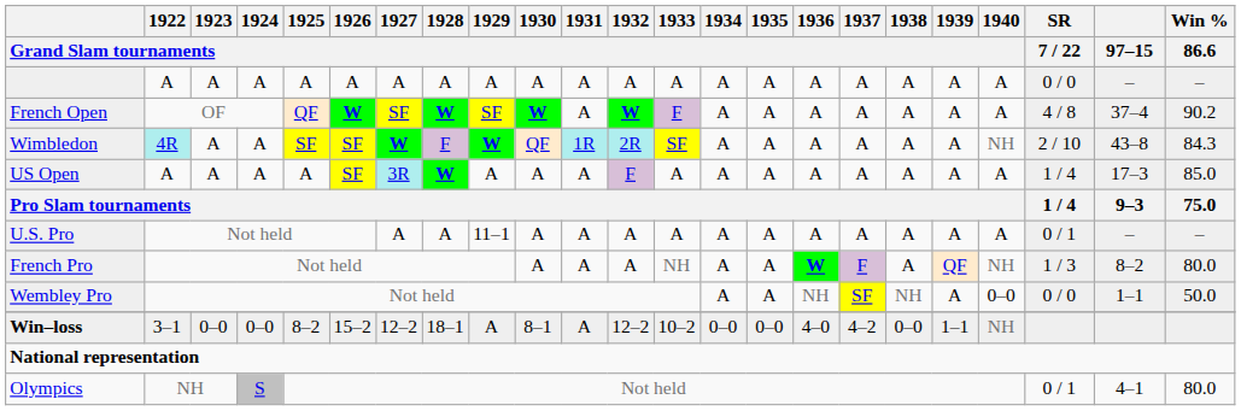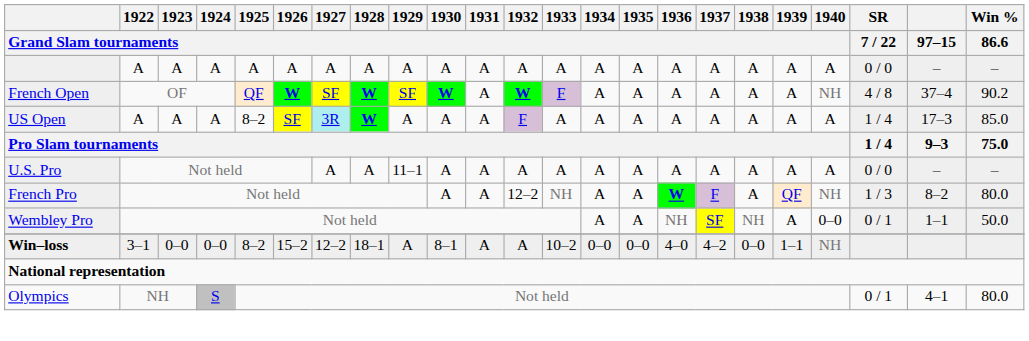French Open | 1940 / Grand Slam tournaments: A -> NH
- row: Wimbledon | 4R | A | A | SF | SF | W | F | W | QF | 1R | 2R | SF | A | A | A | A | A | A | NH | 2 / 10 | 43–8 | 84.3
US Open | 1925 / Grand Slam tournaments: A -> 8–2
U.S. Pro | SR / 7 / 22: 0 / 1 -> 0 / 0
French Pro | 1932 / Grand Slam tournaments: A -> 12–2
Wembley Pro | SR / 7 / 22: 0 / 0 -> 0 / 1
Win–loss | 1932 / Grand Slam tournaments: 12–2 -> A
